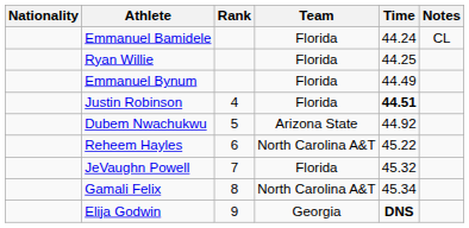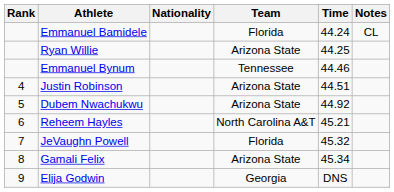columns swapped: Rank <-> Nationality
Ryan Willie | Team: Florida -> Arizona State
Emmanuel Bynum | Team: Florida -> Tennessee
Emmanuel Bynum | Time: 44.49 -> 44.46
Justin Robinson | Team: Florida -> Arizona State
Justin Robinson | Time: bold -> normal
Reheem Hayles | Time: 45.22 -> 45.21
Gamali Felix | Team: North Carolina A&T -> Arizona State
Elija Godwin | Time: bold -> normal
